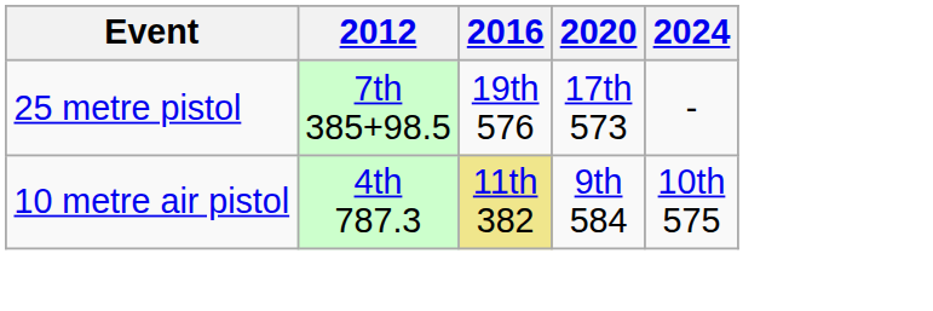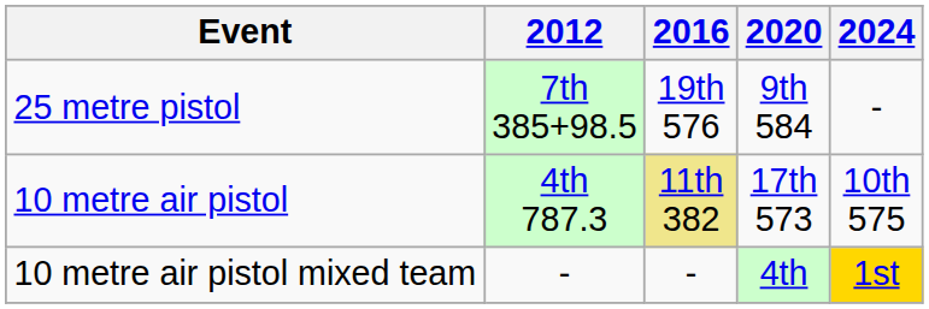25 metre pistol | 2020: 17th 573 -> 9th 584
10 metre air pistol | 2020: 9th 584 -> 17th 573
+ row: 10 metre air pistol mixed team | - | - | 4th | 1st
